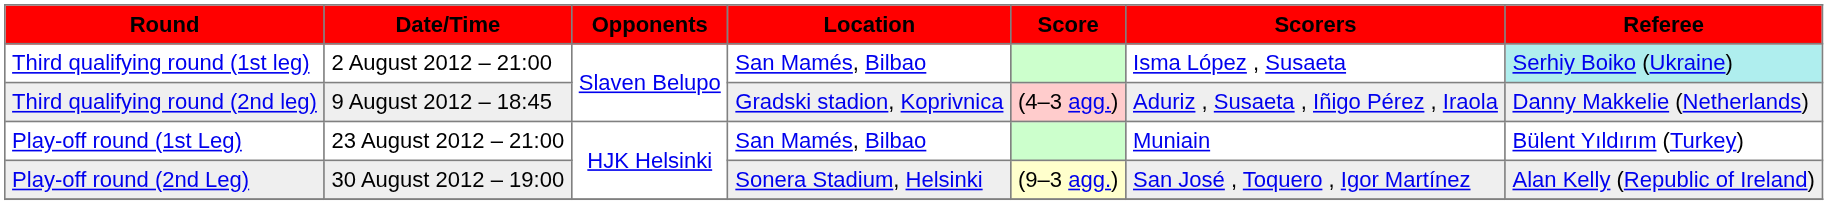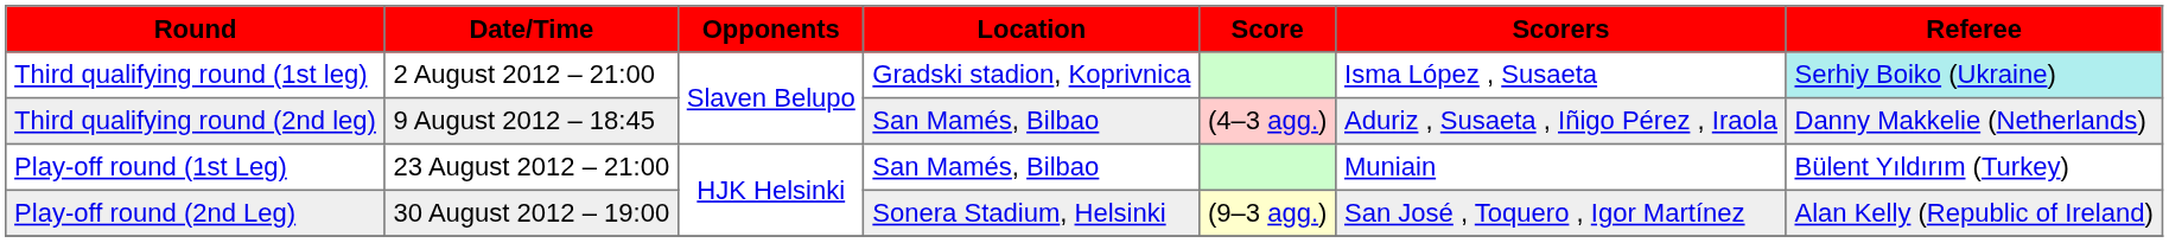Third qualifying round (1st leg) | Location: San Mamés, Bilbao -> Gradski stadion, Koprivnica
Third qualifying round (2nd leg) | Location: Gradski stadion, Koprivnica -> San Mamés, Bilbao
